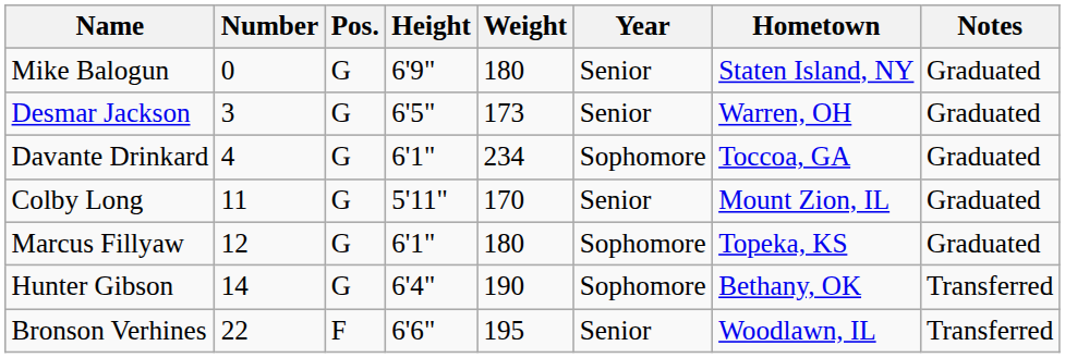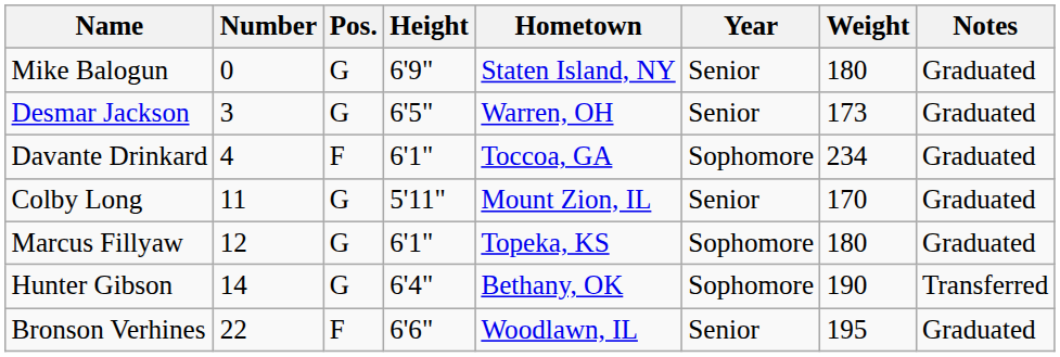columns swapped: Weight <-> Hometown
Davante Drinkard | Pos.: G -> F
Bronson Verhines | Notes: Transferred -> Graduated
